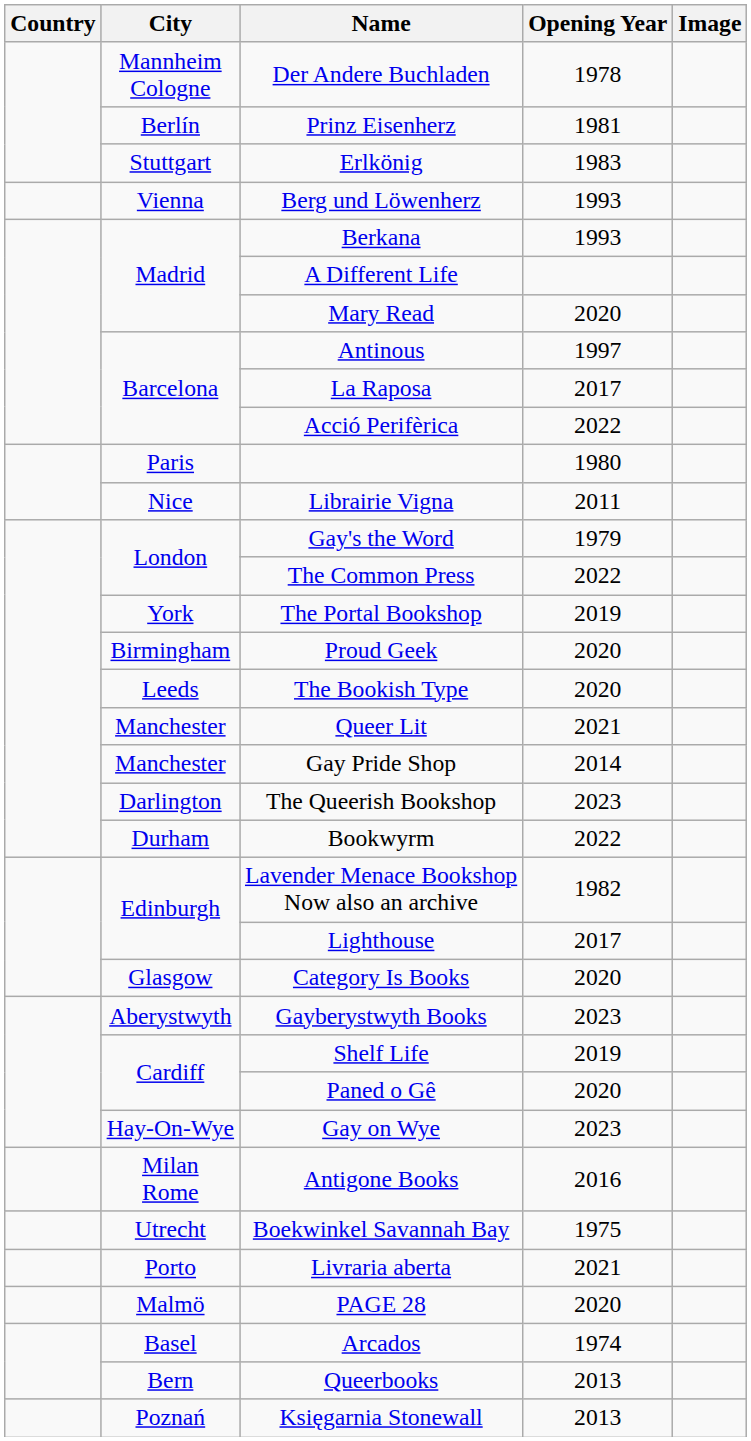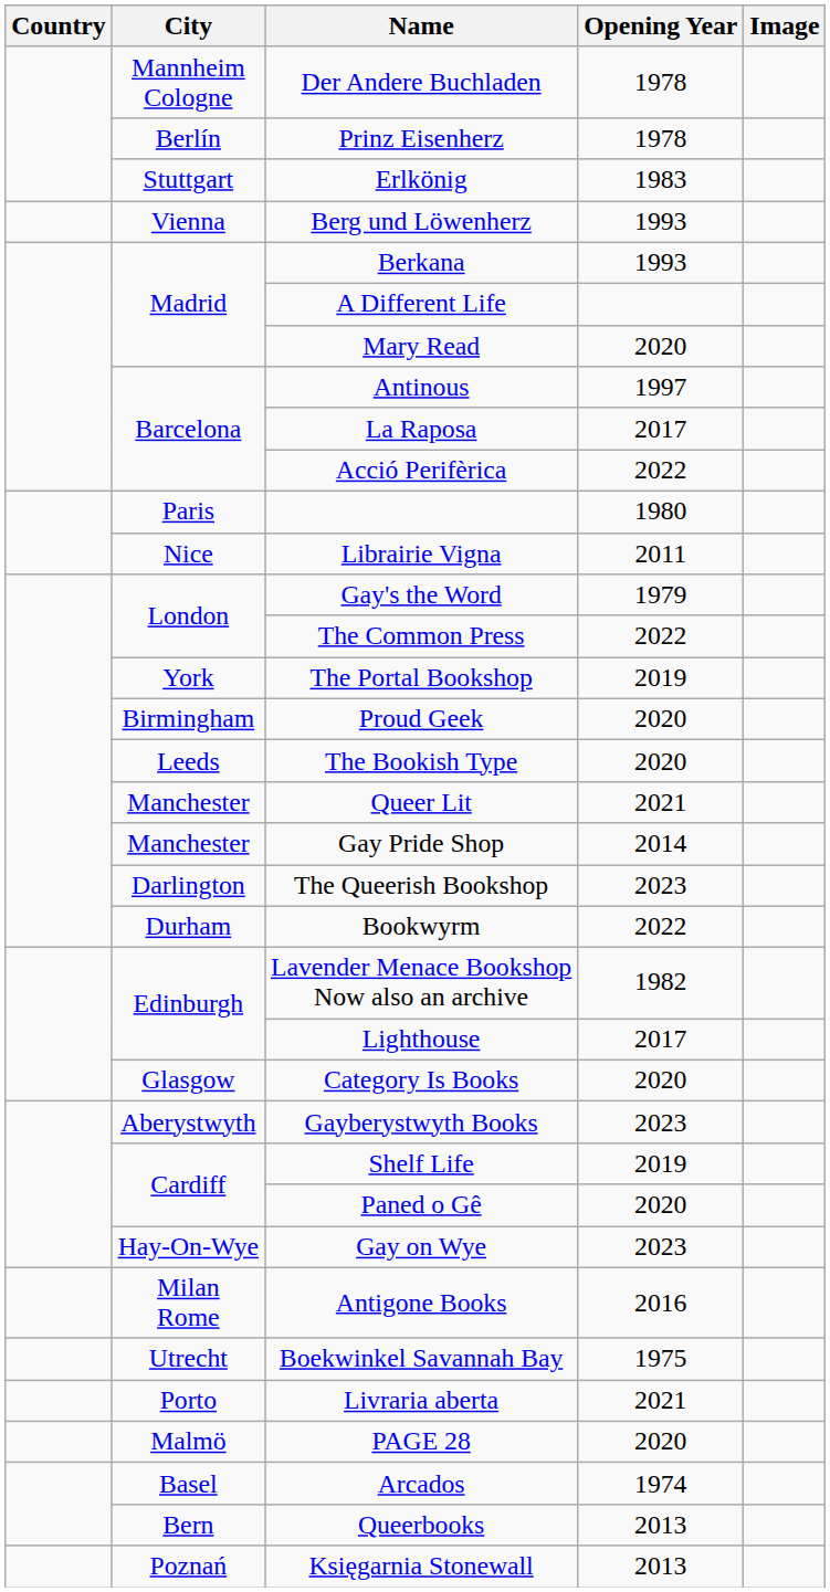Prinz Eisenherz | Opening Year: 1981 -> 1978
